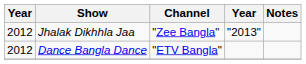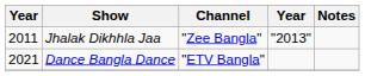Jhalak Dikhhla Jaa | column 1: 2012 -> 2011
Dance Bangla Dance | column 1: 2012 -> 2021
